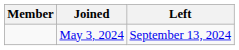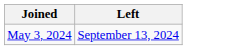- column: Member
